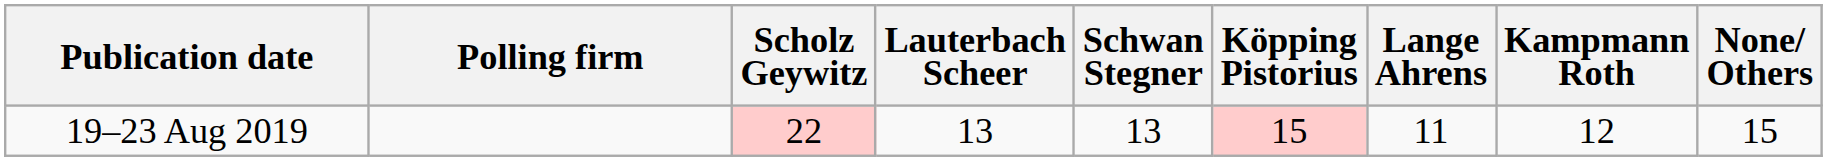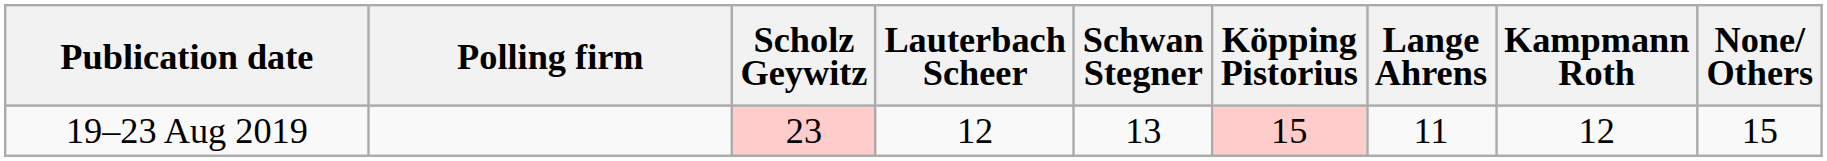19–23 Aug 2019 | Scholz Geywitz: 22 -> 23
19–23 Aug 2019 | Lauterbach Scheer: 13 -> 12
